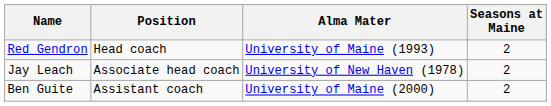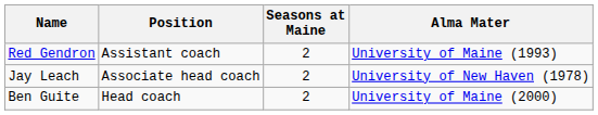columns swapped: Seasons at Maine <-> Alma Mater
Red Gendron | Position: Head coach -> Assistant coach
Ben Guite | Position: Assistant coach -> Head coach
